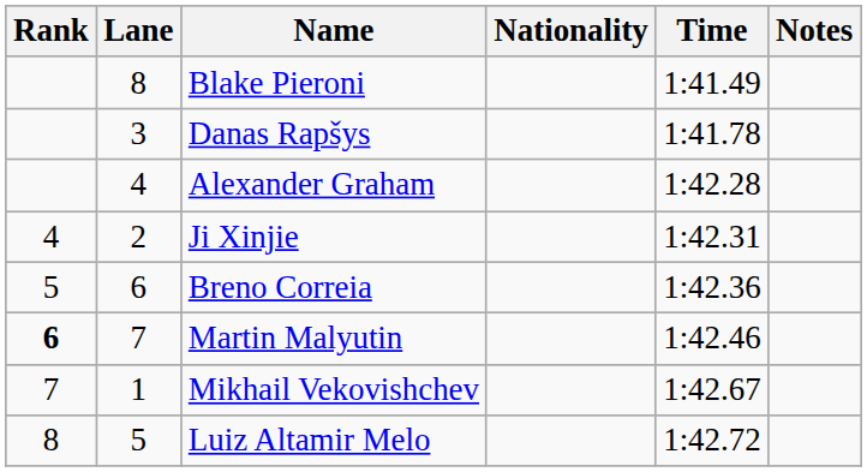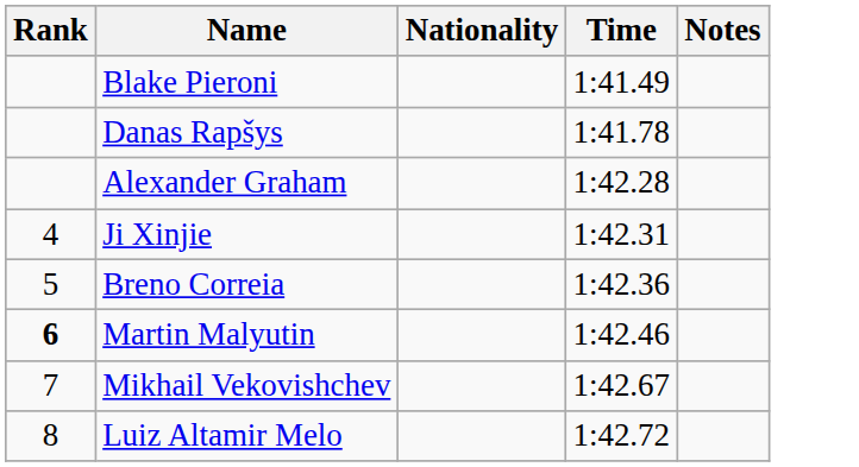- column: Lane | 8 | 3 | 4 | 2 | 6 | 7 | 1 | 5
